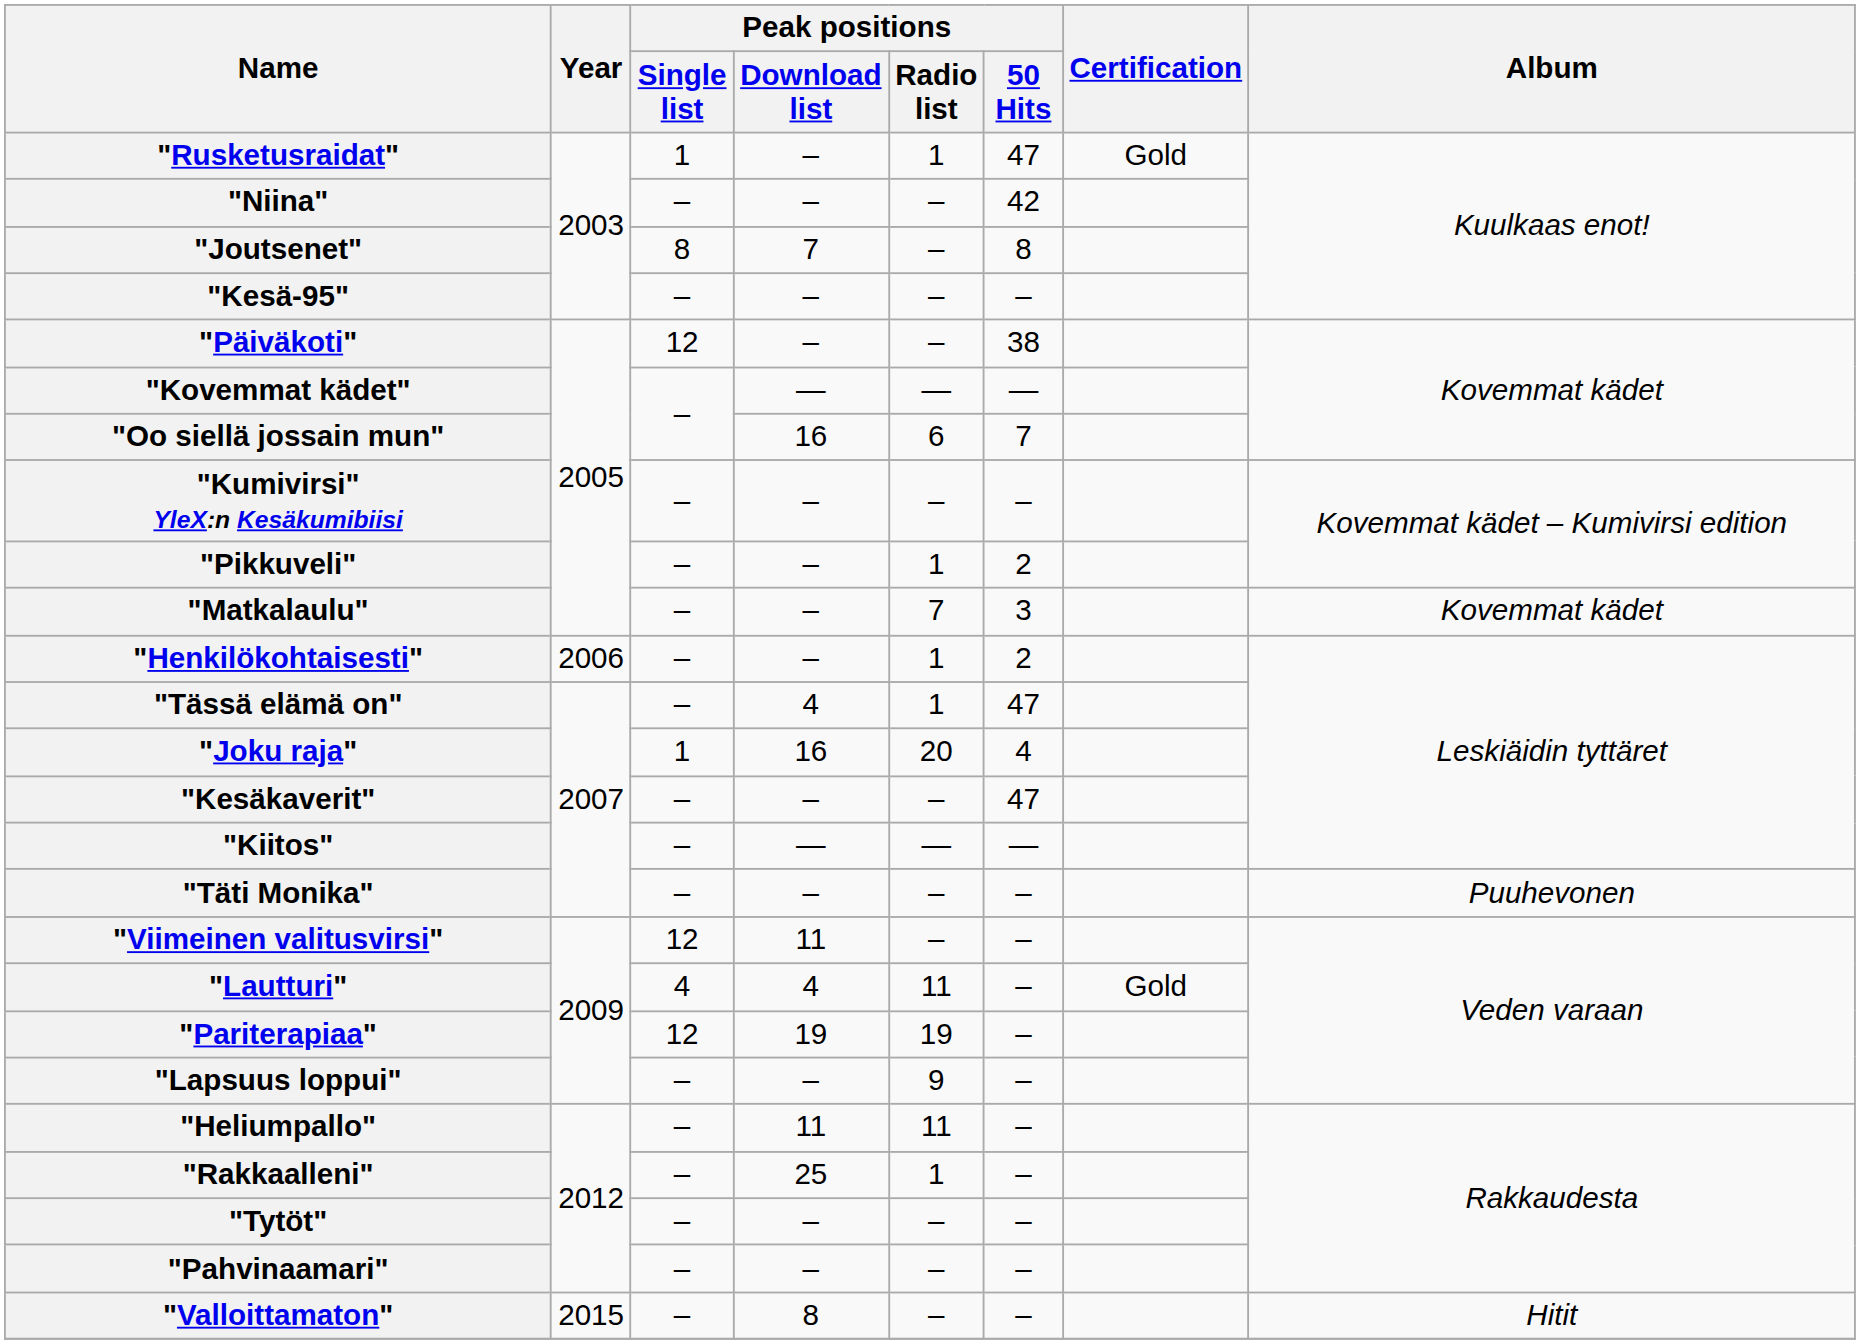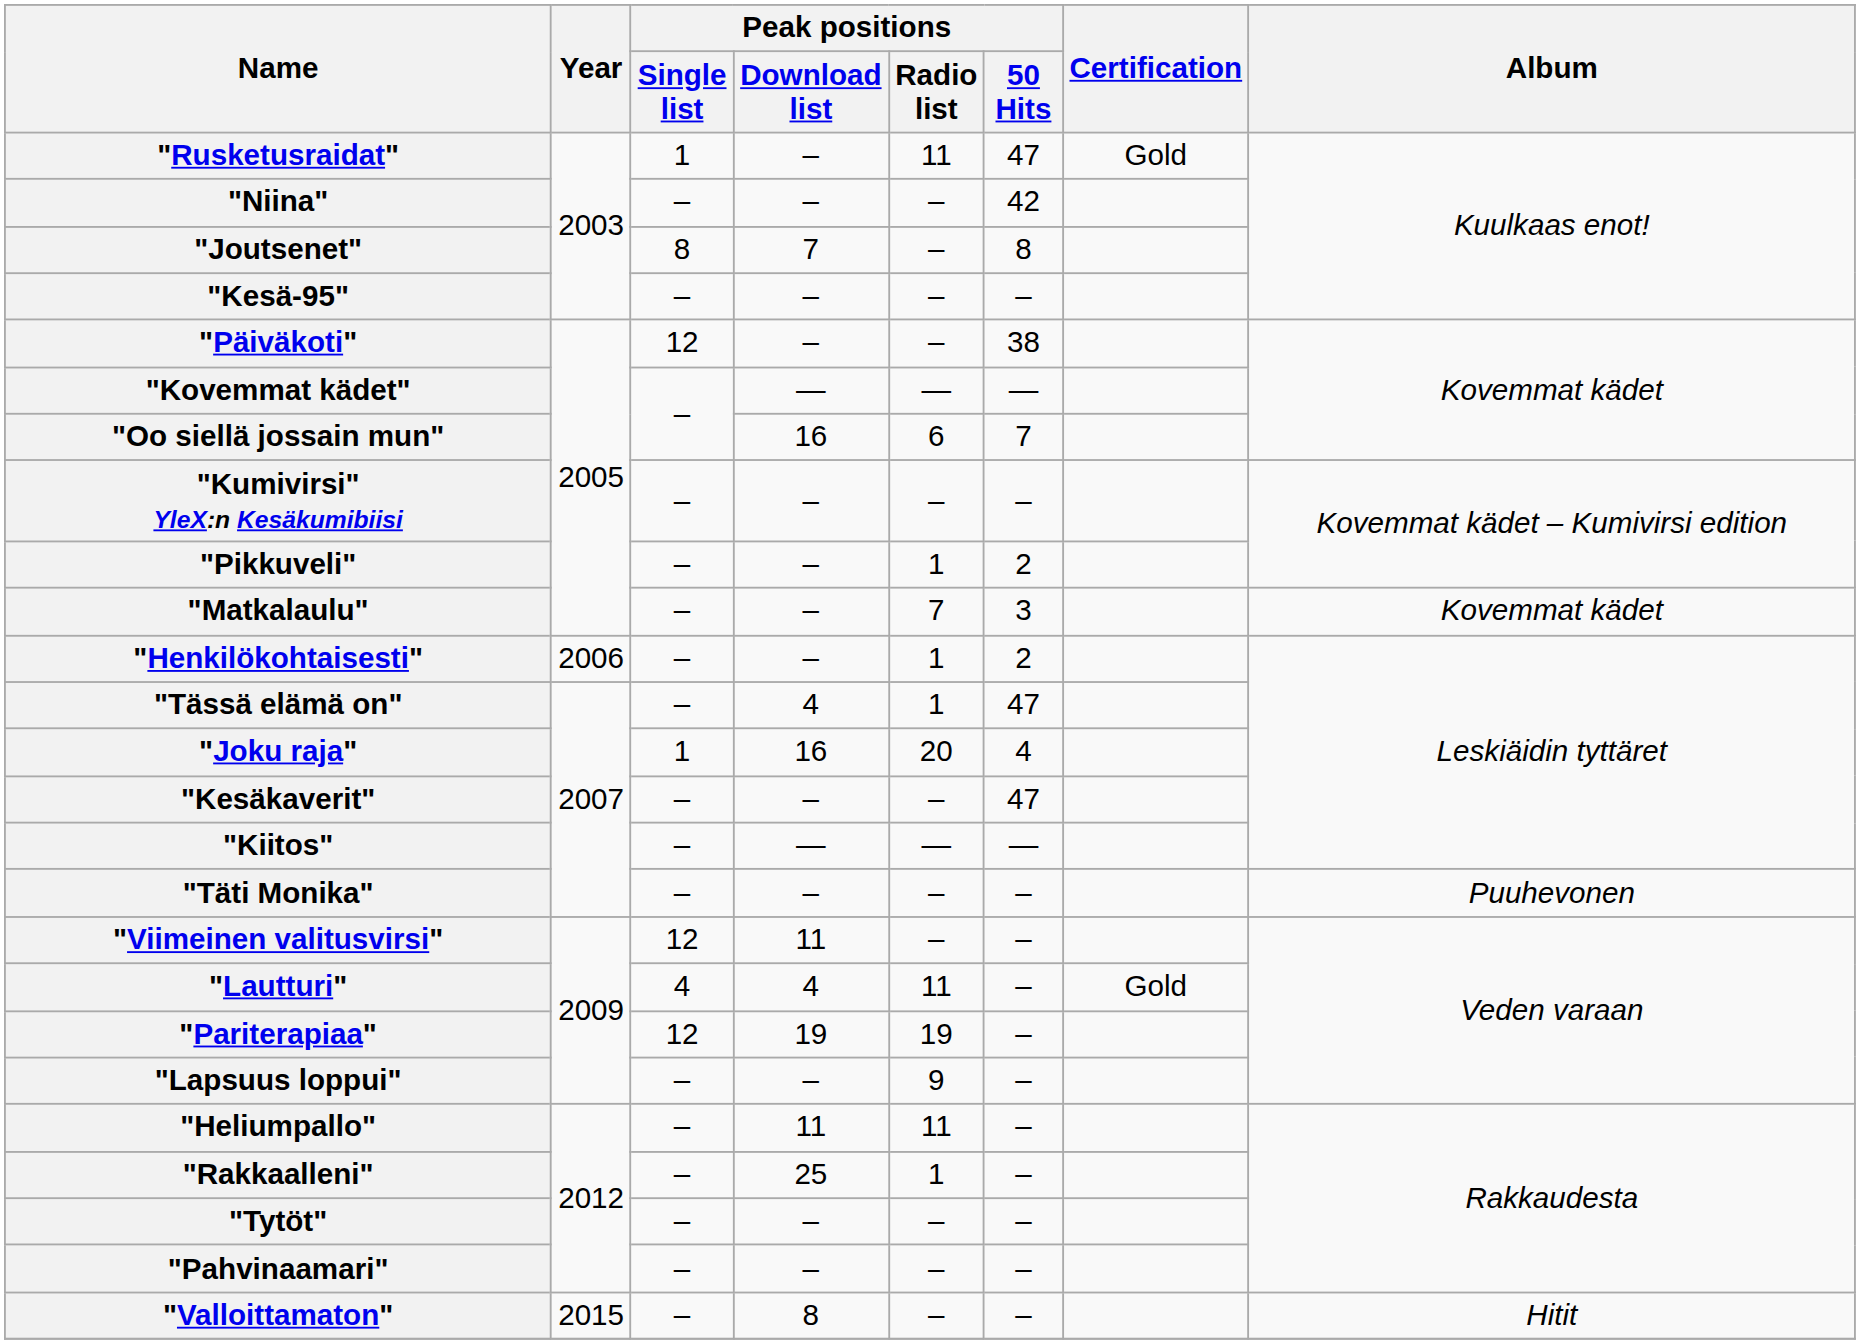"Rusketusraidat" | Peak positions / Radio list: 1 -> 11
